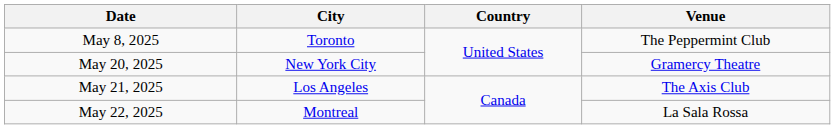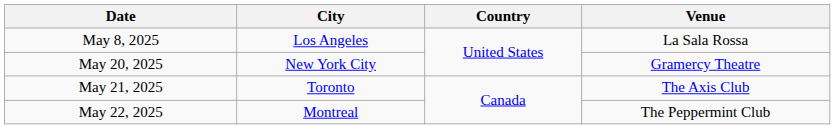May 8, 2025 | City: Toronto -> Los Angeles
May 8, 2025 | Venue: The Peppermint Club -> La Sala Rossa
May 21, 2025 | City: Los Angeles -> Toronto
May 22, 2025 | Venue: La Sala Rossa -> The Peppermint Club
